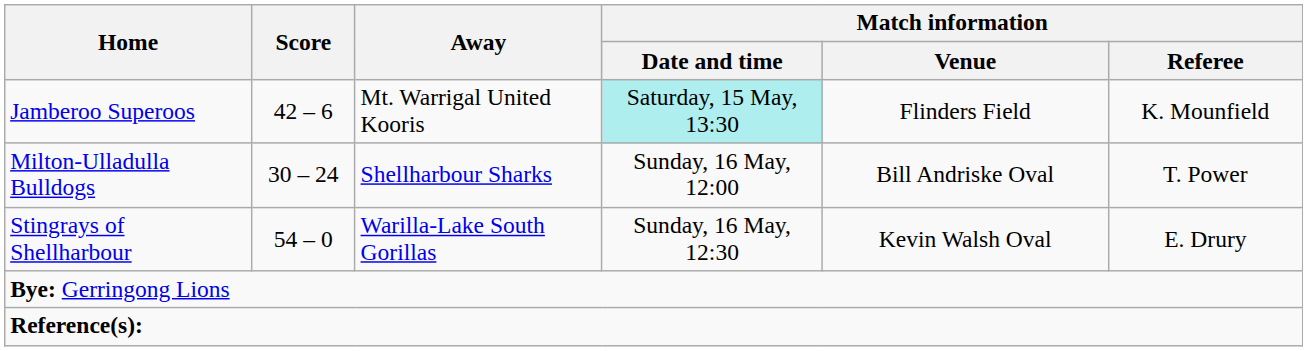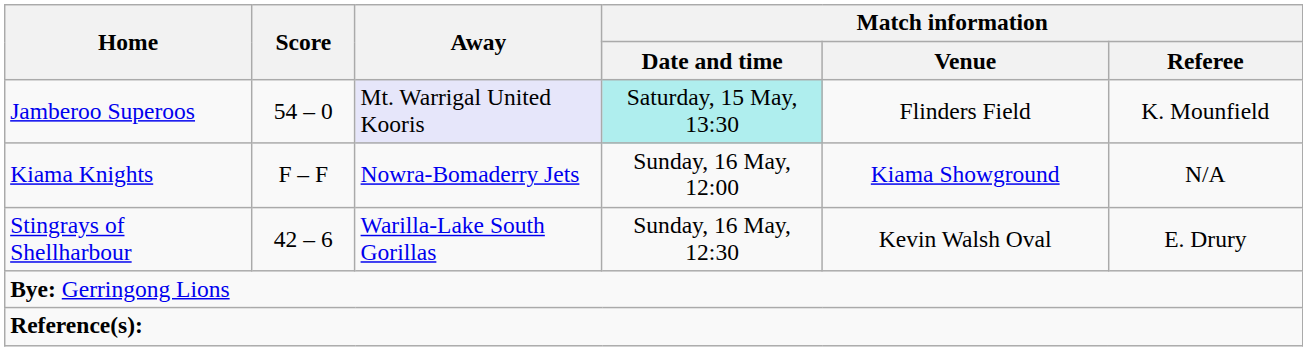Jamberoo Superoos | Score: 42 – 6 -> 54 – 0
Jamberoo Superoos | Away: no background -> lavender background
+ row: Kiama Knights | F – F | Nowra-Bomaderry Jets | Sunday, 16 May, 12:00 | Kiama Showground | N/A
- row: Milton-Ulladulla Bulldogs | 30 – 24 | Shellharbour Sharks | Sunday, 16 May, 12:00 | Bill Andriske Oval | T. Power
Stingrays of Shellharbour | Score: 54 – 0 -> 42 – 6
